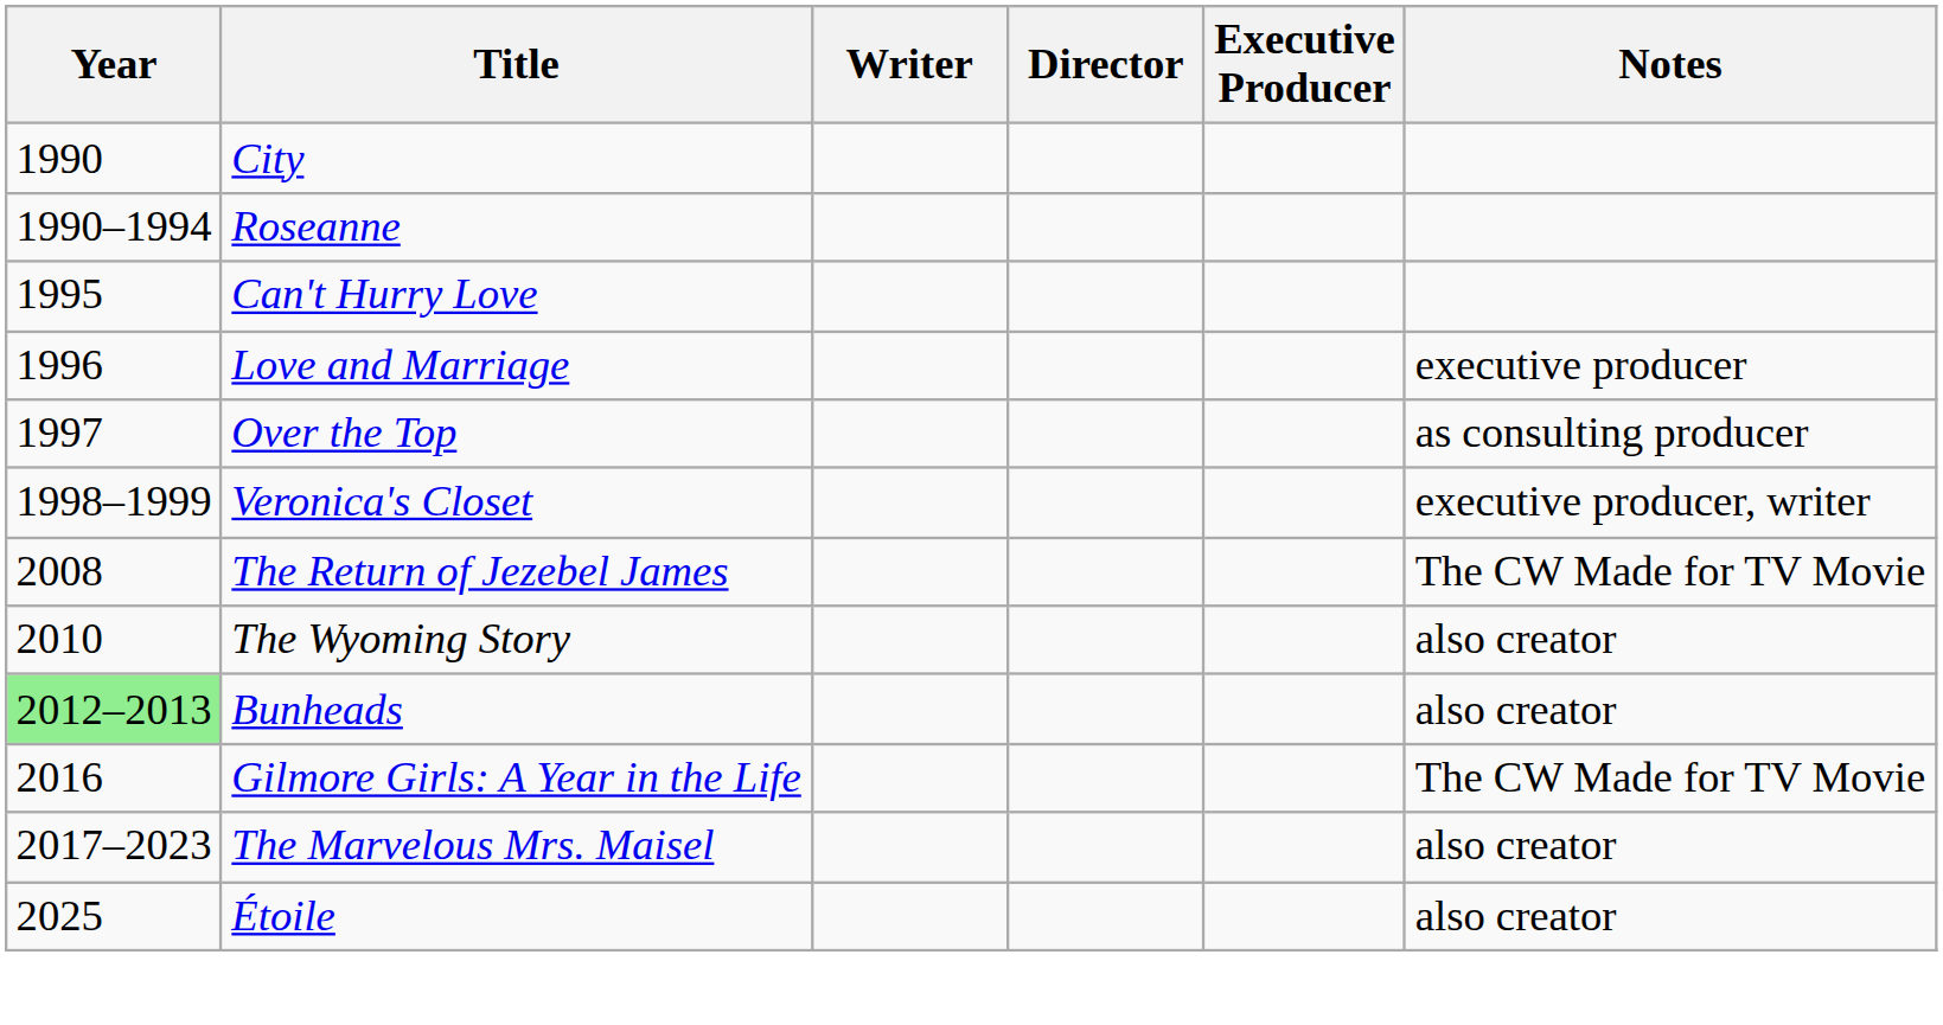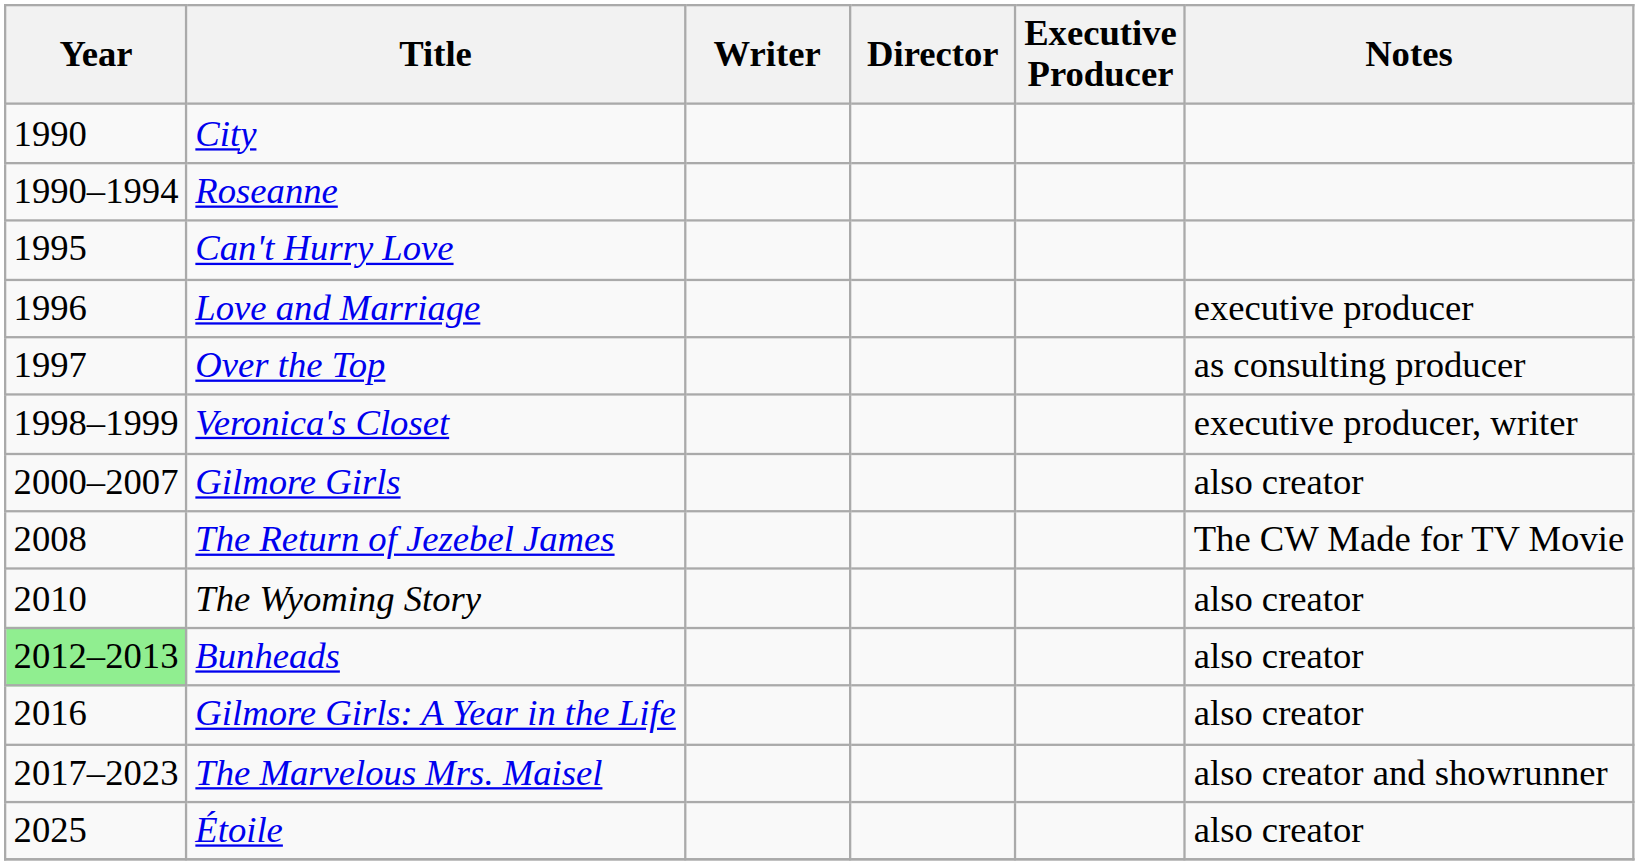+ row: 2000–2007 | Gilmore Girls | also creator
Gilmore Girls: A Year in the Life | Notes: The CW Made for TV Movie -> also creator
The Marvelous Mrs. Maisel | Notes: also creator -> also creator and showrunner
